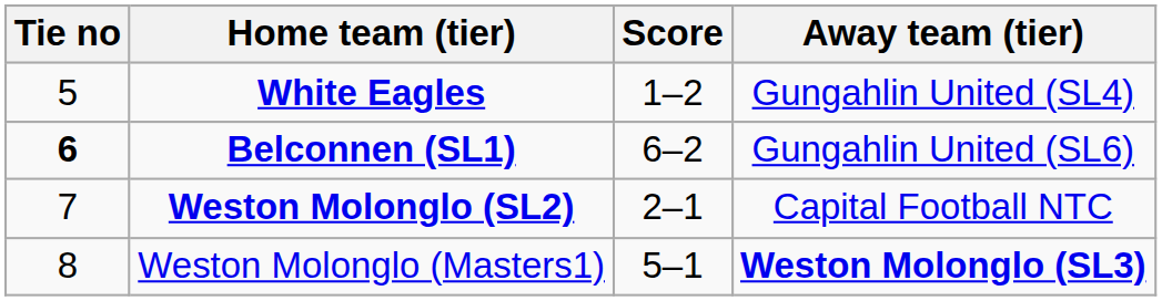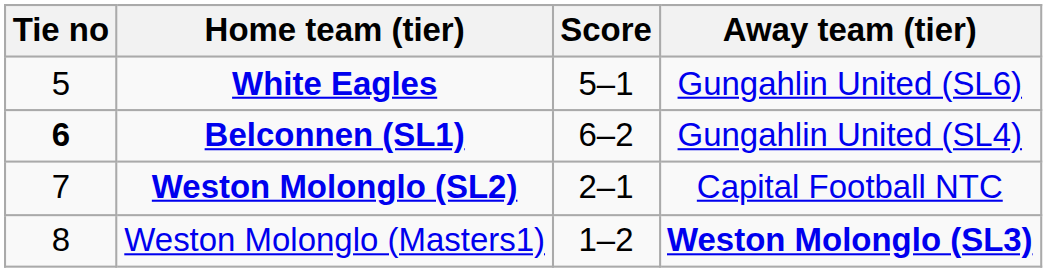White Eagles | Score: 1–2 -> 5–1
White Eagles | Away team (tier): Gungahlin United (SL4) -> Gungahlin United (SL6)
Belconnen (SL1) | Away team (tier): Gungahlin United (SL6) -> Gungahlin United (SL4)
Weston Molonglo (Masters1) | Score: 5–1 -> 1–2
